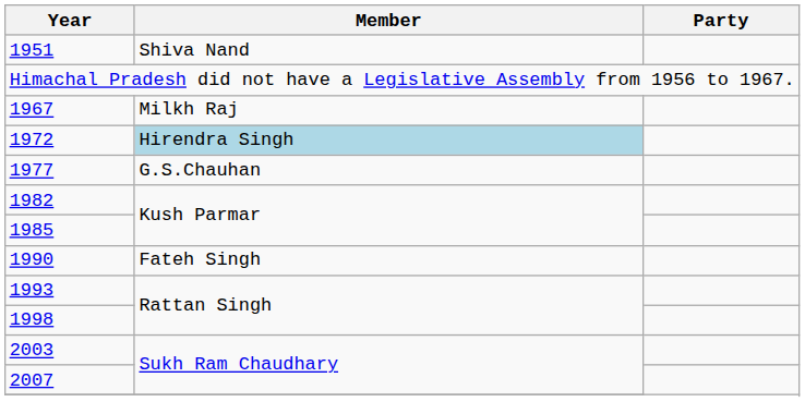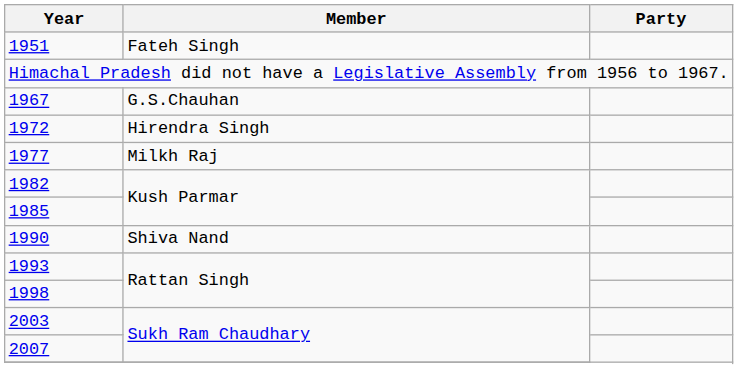1951 | Member: Shiva Nand -> Fateh Singh
1967 | Member: Milkh Raj -> G.S.Chauhan
1972 | Member: lightblue background -> no background
1977 | Member: G.S.Chauhan -> Milkh Raj
1990 | Member: Fateh Singh -> Shiva Nand
